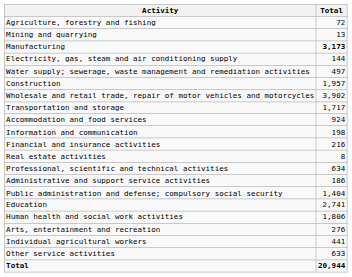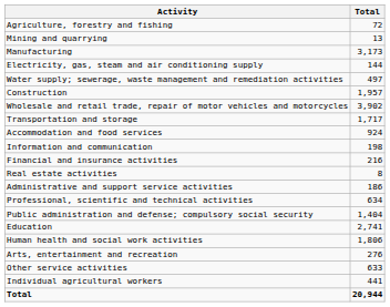Manufacturing | Total: bold -> normal
rows swapped: Professional, scientific and technical activities <-> Administrative and support service activities
rows swapped: Other service activities <-> Individual agricultural workers
